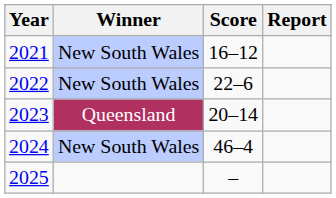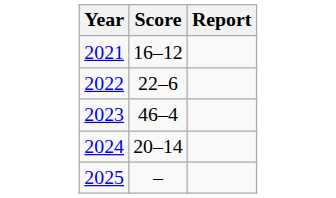- column: Winner | New South Wales | New South Wales | Queensland | New South Wales
2023 | Score: 20–14 -> 46–4
2024 | Score: 46–4 -> 20–14
